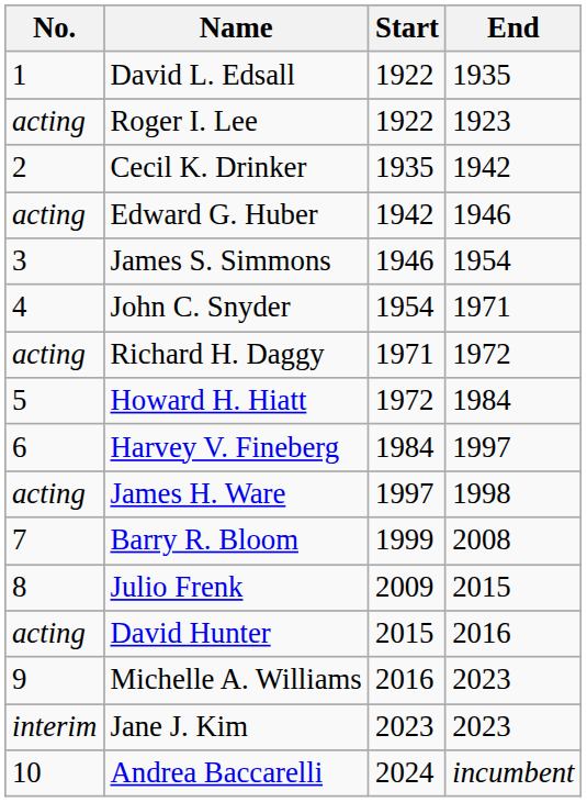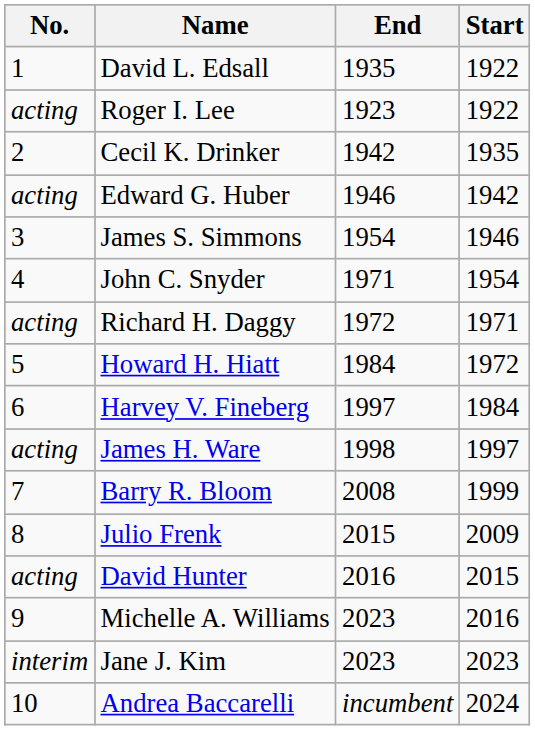columns swapped: Start <-> End
